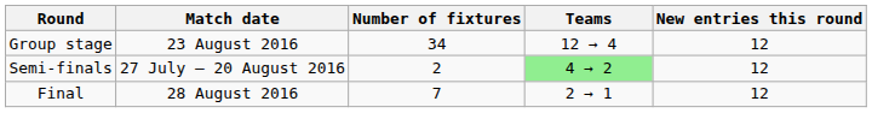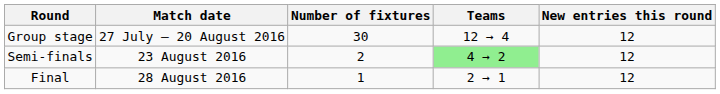Group stage | Match date: 23 August 2016 -> 27 July – 20 August 2016
Group stage | Number of fixtures: 34 -> 30
Semi-finals | Match date: 27 July – 20 August 2016 -> 23 August 2016
Final | Number of fixtures: 7 -> 1
